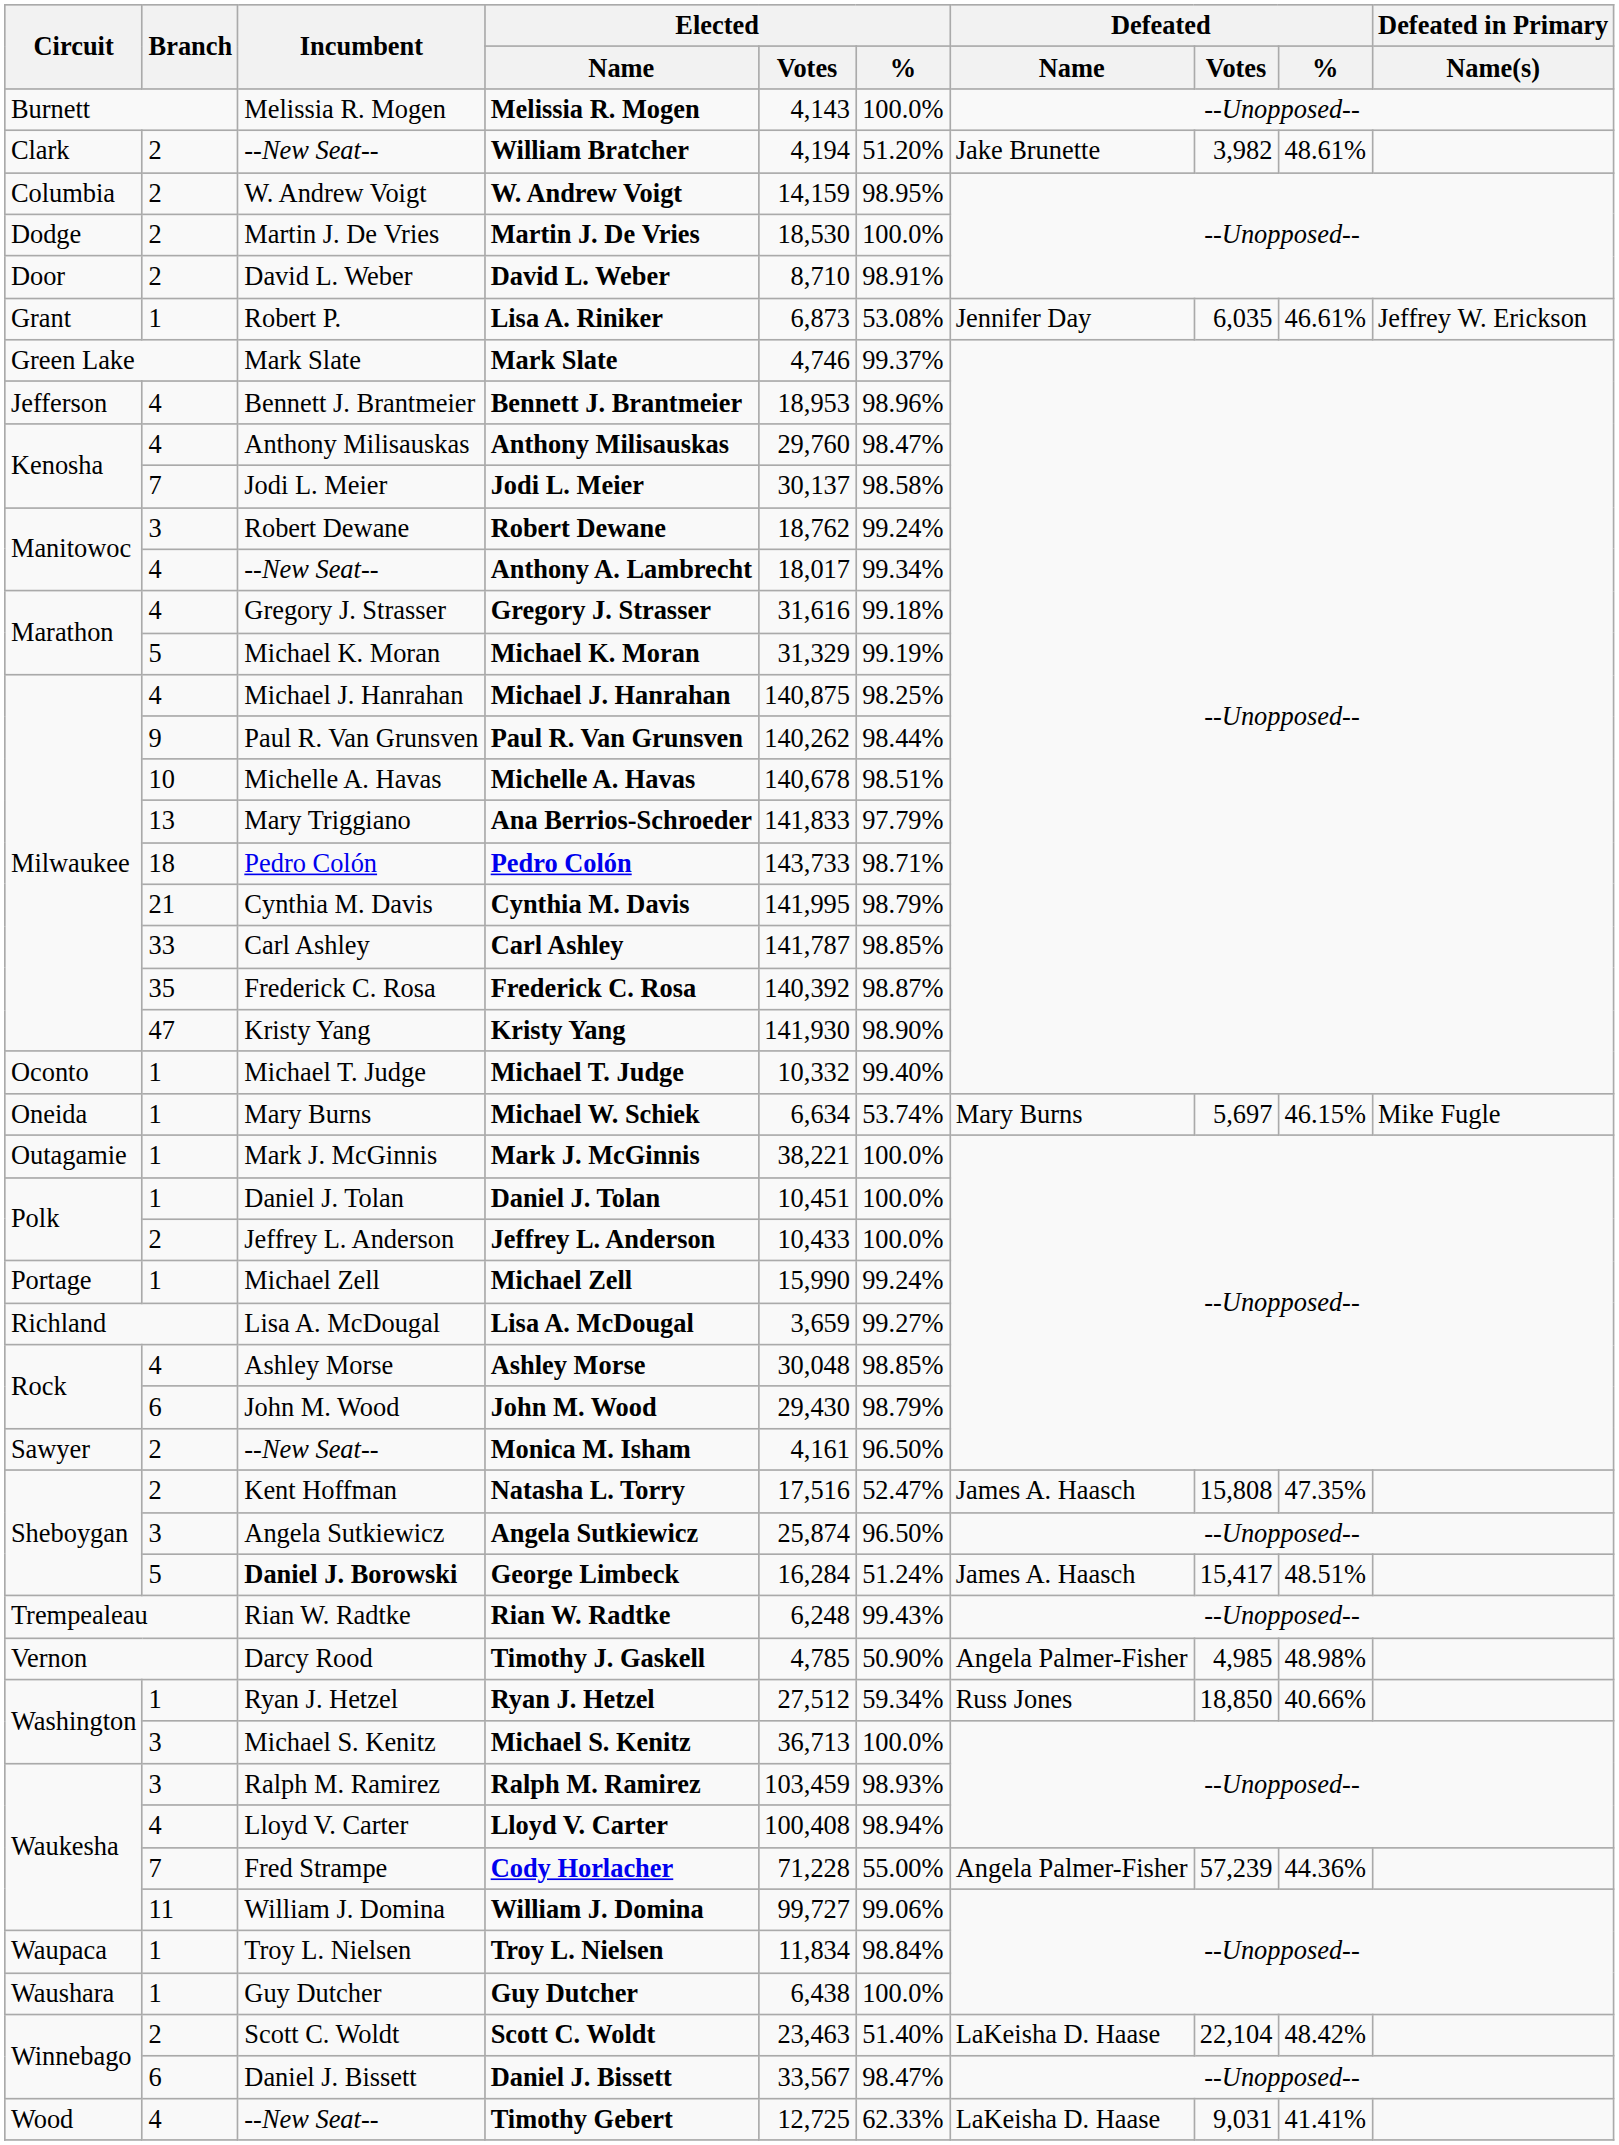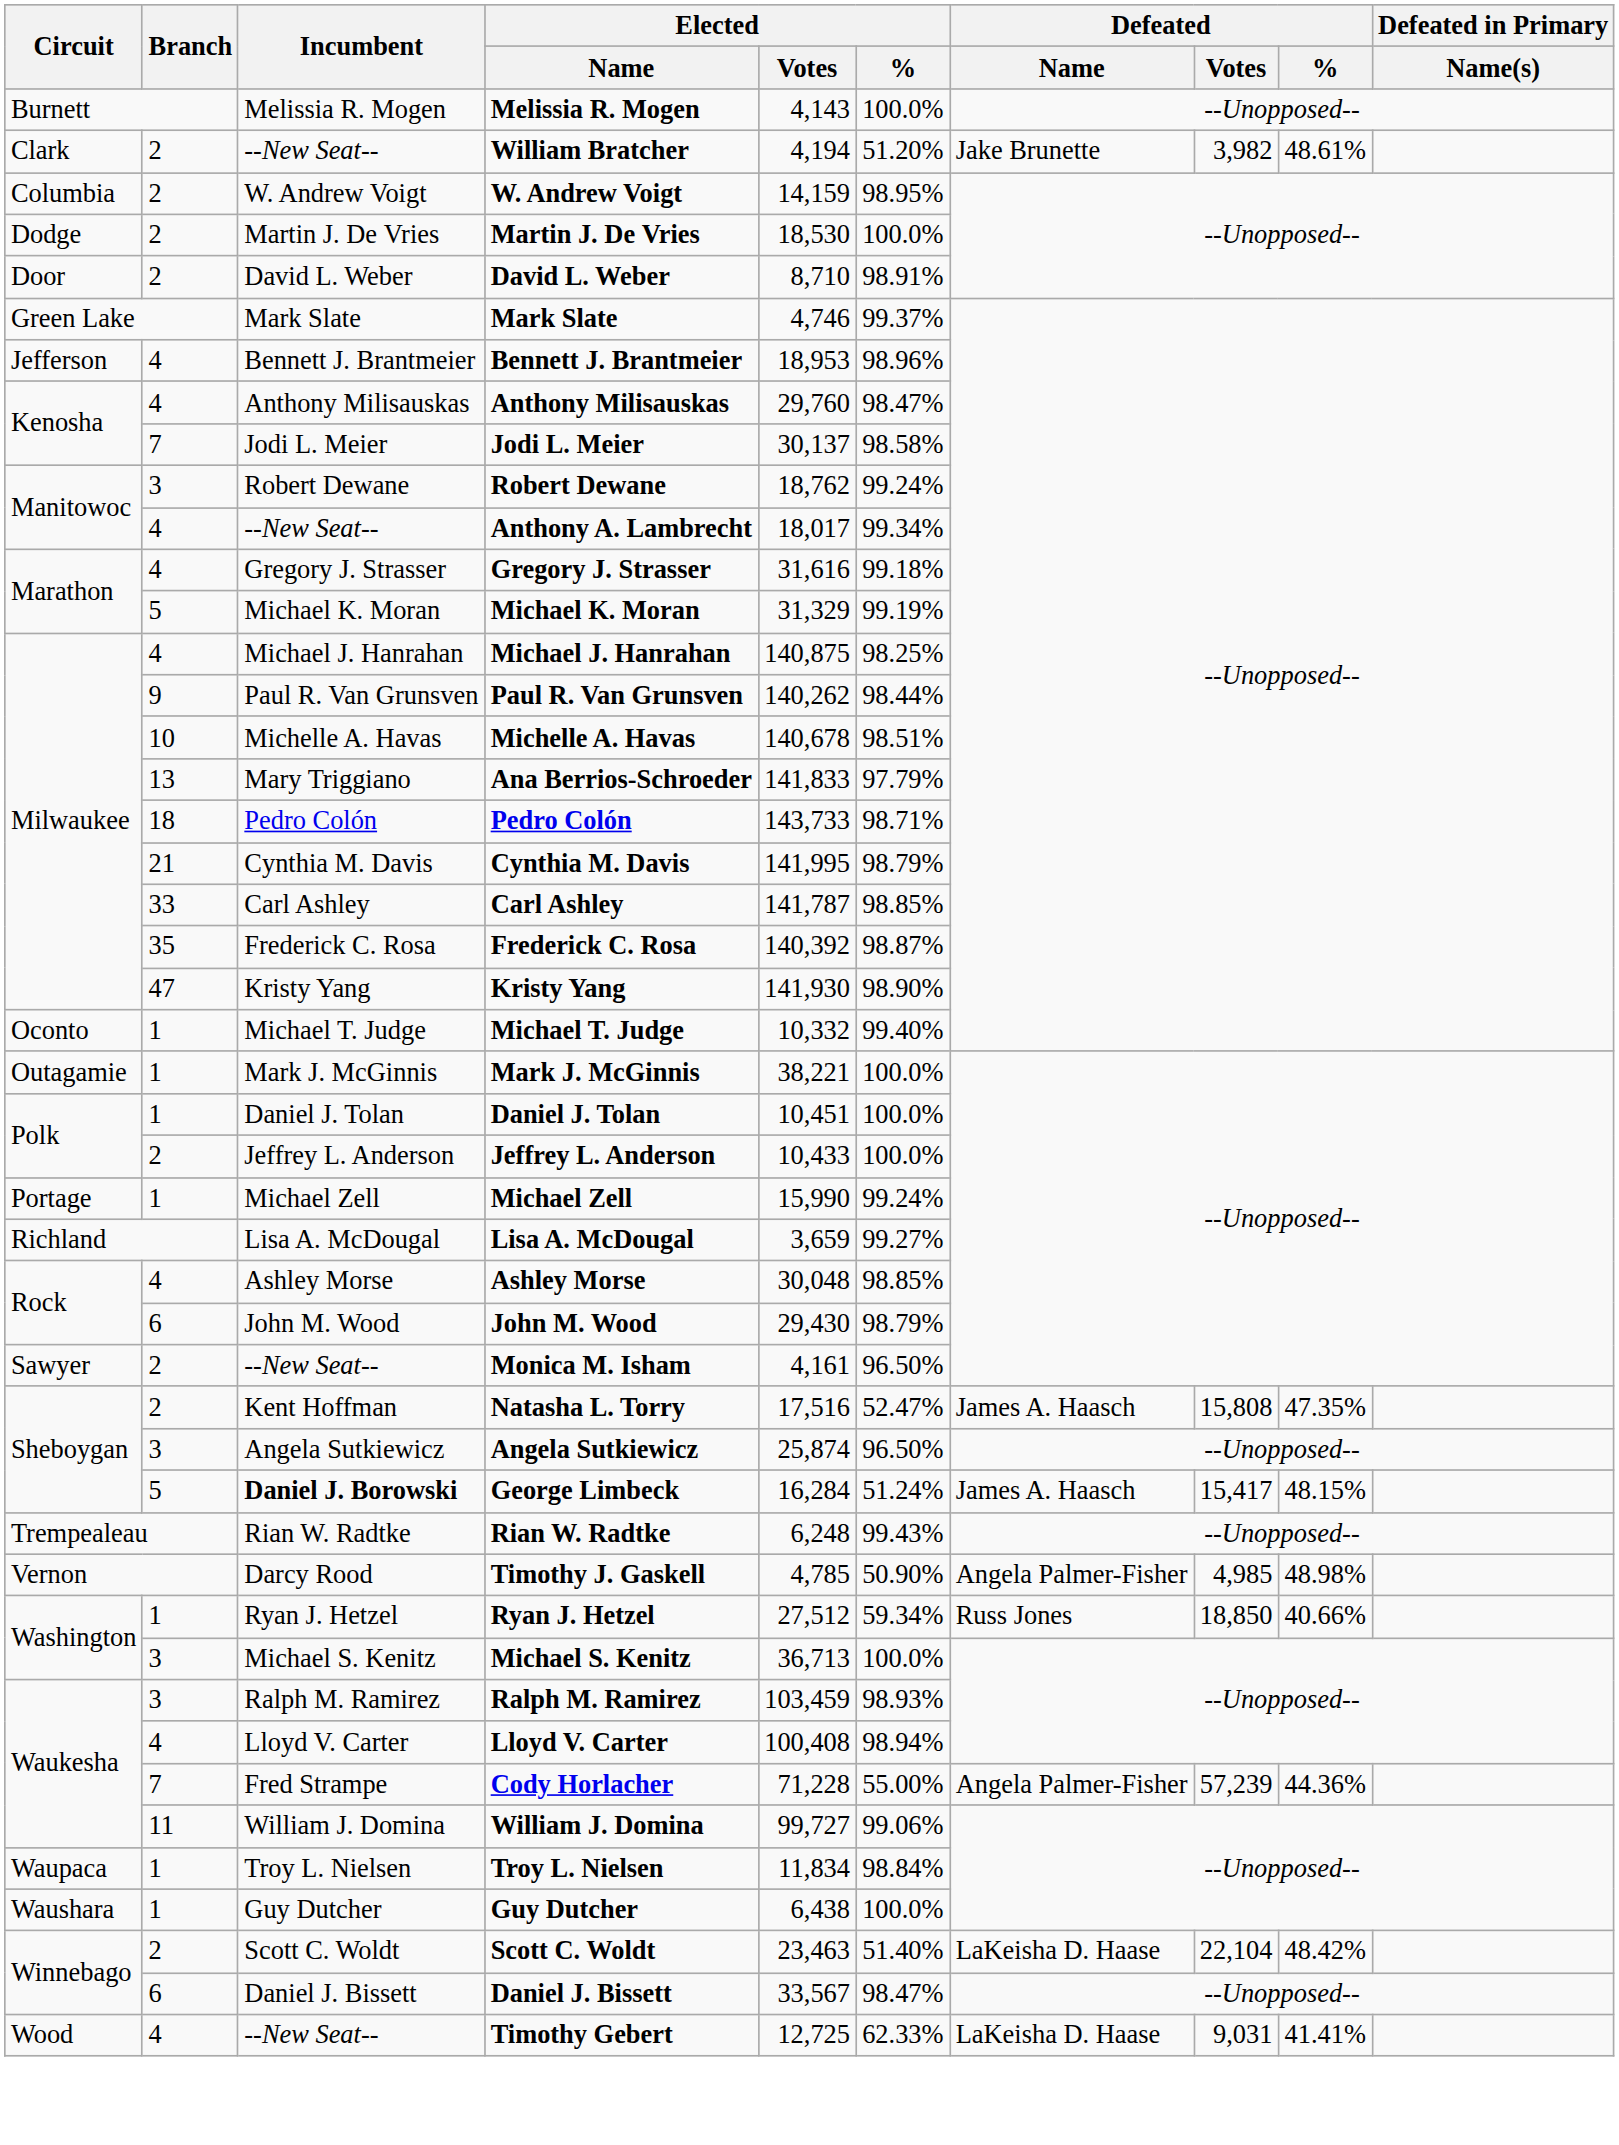- row: Grant | 1 | Robert P. | Lisa A. Riniker | 6,873 | 53.08% | Jennifer Day | 6,035 | 46.61% | Jeffrey W. Erickson
- row: Oneida | 1 | Mary Burns | Michael W. Schiek | 6,634 | 53.74% | Mary Burns | 5,697 | 46.15% | Mike Fugle
George Limbeck | Defeated / %: 48.51% -> 48.15%
